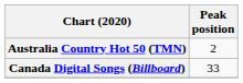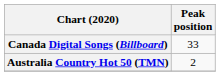rows swapped: Australia Country Hot 50 (TMN) <-> Canada Digital Songs (Billboard)
